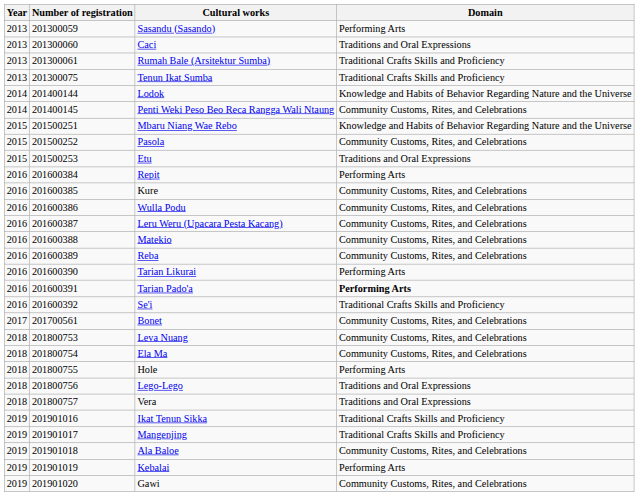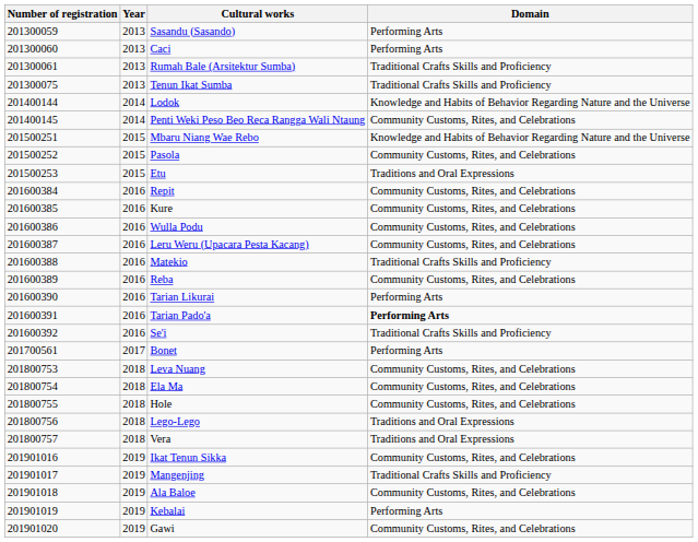columns swapped: Number of registration <-> Year
Caci | Domain: Traditions and Oral Expressions -> Performing Arts
Repit | Domain: Performing Arts -> Community Customs, Rites, and Celebrations
Matekio | Domain: Community Customs, Rites, and Celebrations -> Traditional Crafts Skills and Proficiency
Bonet | Domain: Community Customs, Rites, and Celebrations -> Performing Arts
Hole | Domain: Performing Arts -> Community Customs, Rites, and Celebrations
Ikat Tenun Sikka | Domain: Traditional Crafts Skills and Proficiency -> Community Customs, Rites, and Celebrations
